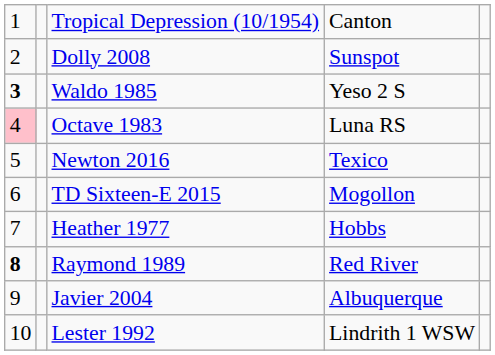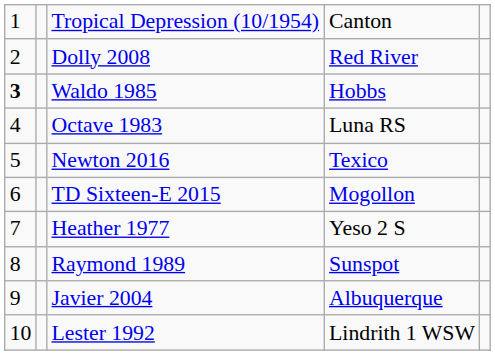Dolly 2008 | column 4: Sunspot -> Red River
Waldo 1985 | column 4: Yeso 2 S -> Hobbs
Octave 1983 | column 1: pink background -> no background
Heather 1977 | column 4: Hobbs -> Yeso 2 S
Raymond 1989 | column 1: bold -> normal
Raymond 1989 | column 4: Red River -> Sunspot
